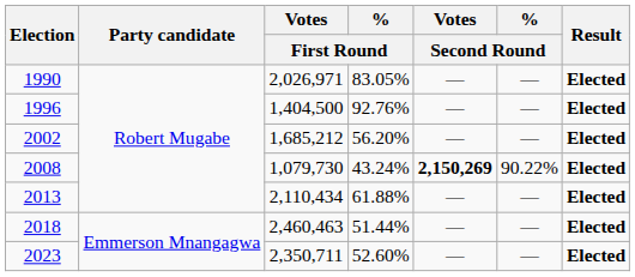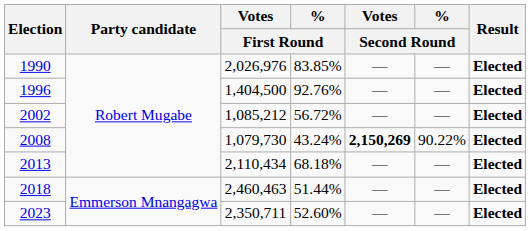1990 | Votes / First Round: 2,026,971 -> 2,026,976
1990 | % / First Round: 83.05% -> 83.85%
2002 | Votes / First Round: 1,685,212 -> 1,085,212
2002 | % / First Round: 56.20% -> 56.72%
2013 | % / First Round: 61.88% -> 68.18%
